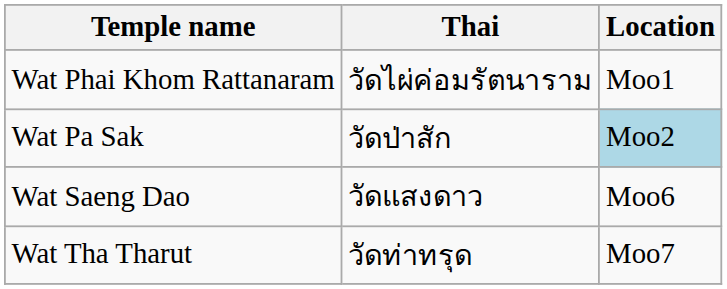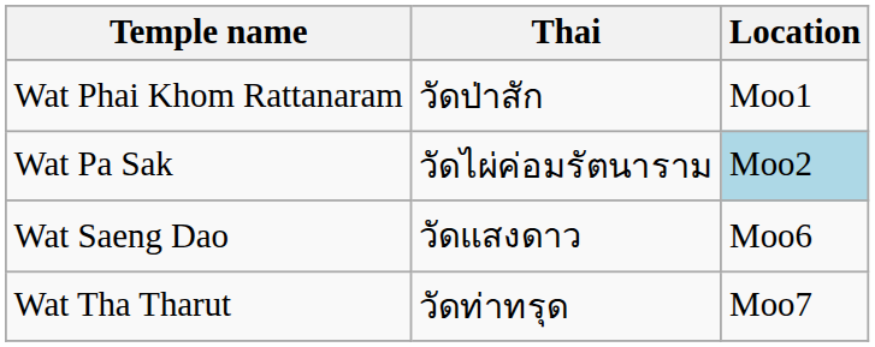Wat Phai Khom Rattanaram | Thai: วัดไผ่ค่อมรัตนาราม -> วัดป่าสัก
Wat Pa Sak | Thai: วัดป่าสัก -> วัดไผ่ค่อมรัตนาราม
